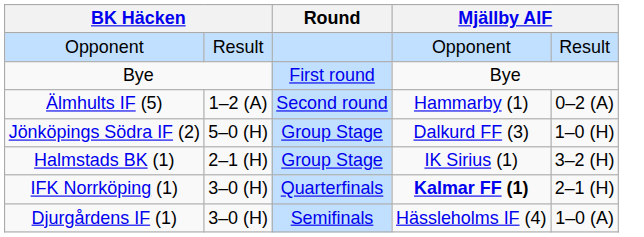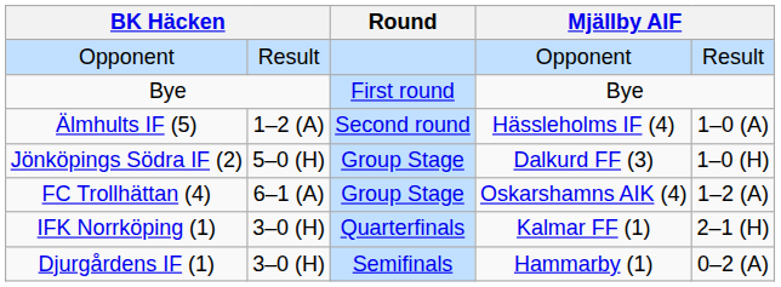Älmhults IF (5) | column 4: Hammarby (1) -> Hässleholms IF (4)
Älmhults IF (5) | column 5: 0–2 (A) -> 1–0 (A)
+ row: FC Trollhättan (4) | 6–1 (A) | Group Stage | Oskarshamns AIK (4) | 1–2 (A)
- row: Halmstads BK (1) | 2–1 (H) | Group Stage | IK Sirius (1) | 3–2 (H)
IFK Norrköping (1) | column 4: bold -> normal
Djurgårdens IF (1) | column 4: Hässleholms IF (4) -> Hammarby (1)
Djurgårdens IF (1) | column 5: 1–0 (A) -> 0–2 (A)
